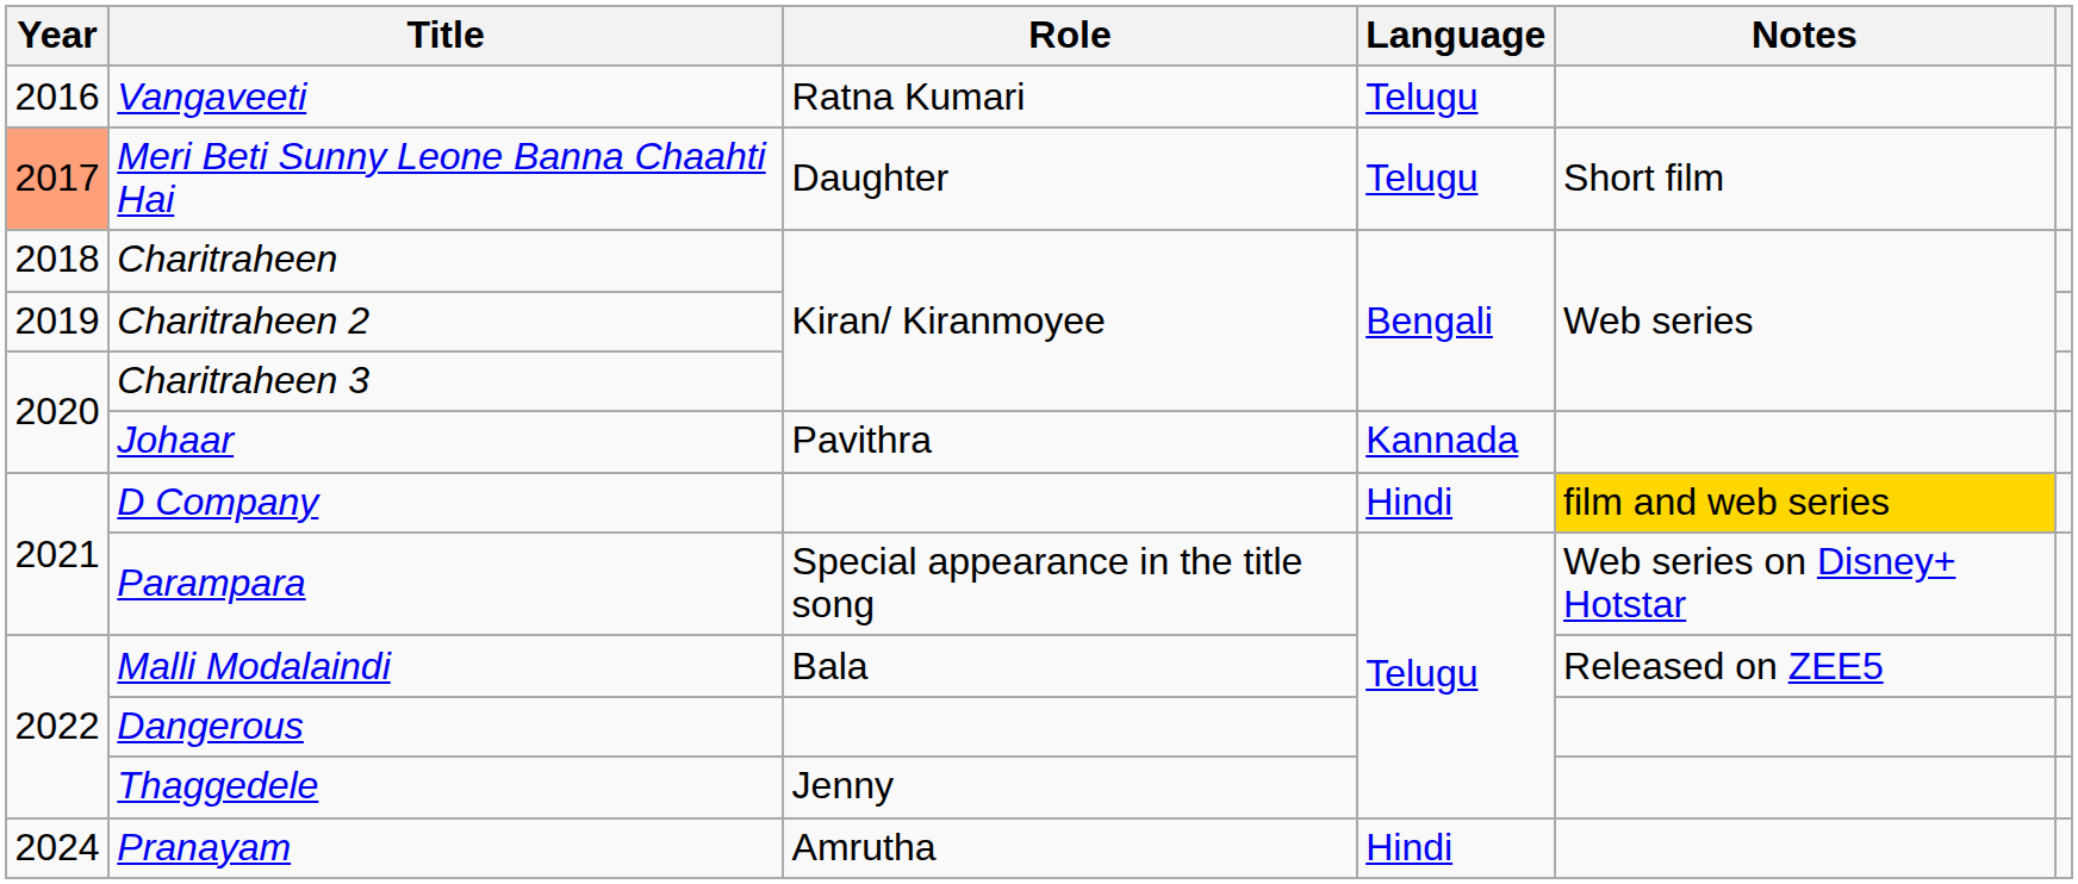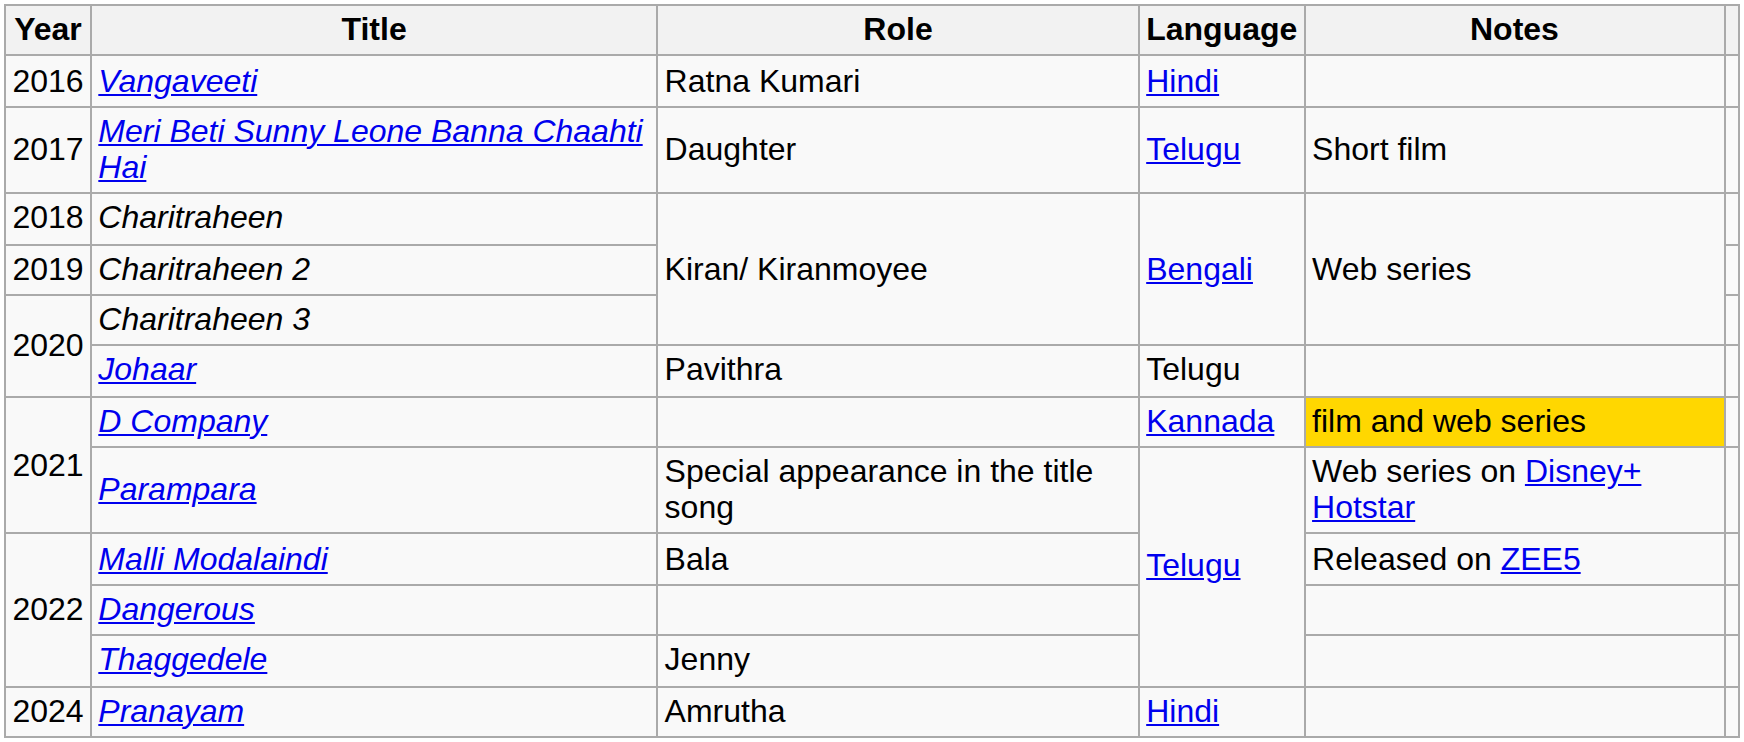Vangaveeti | Language: Telugu -> Hindi
Meri Beti Sunny Leone Banna Chaahti Hai | Year: lightsalmon background -> no background
Johaar | Language: Kannada -> Telugu
D Company | Language: Hindi -> Kannada
